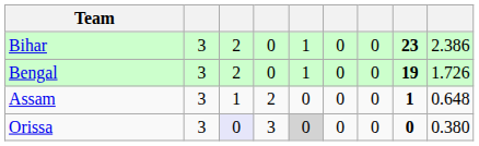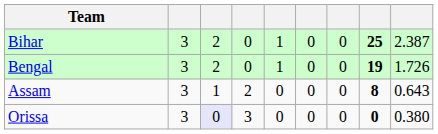Bihar | column 8: 23 -> 25
Bihar | column 9: 2.386 -> 2.387
Assam | column 8: 1 -> 8
Assam | column 9: 0.648 -> 0.643
Orissa | column 5: lightgrey background -> no background
